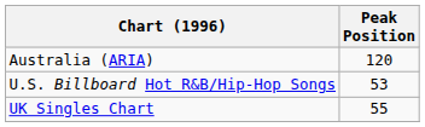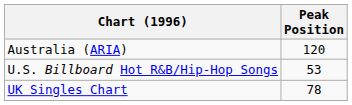UK Singles Chart | Peak Position: 55 -> 78
